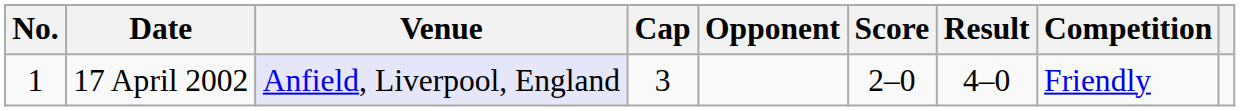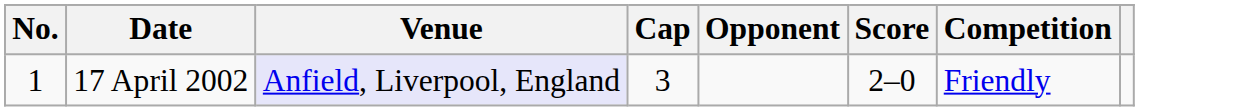- column: Result | 4–0
